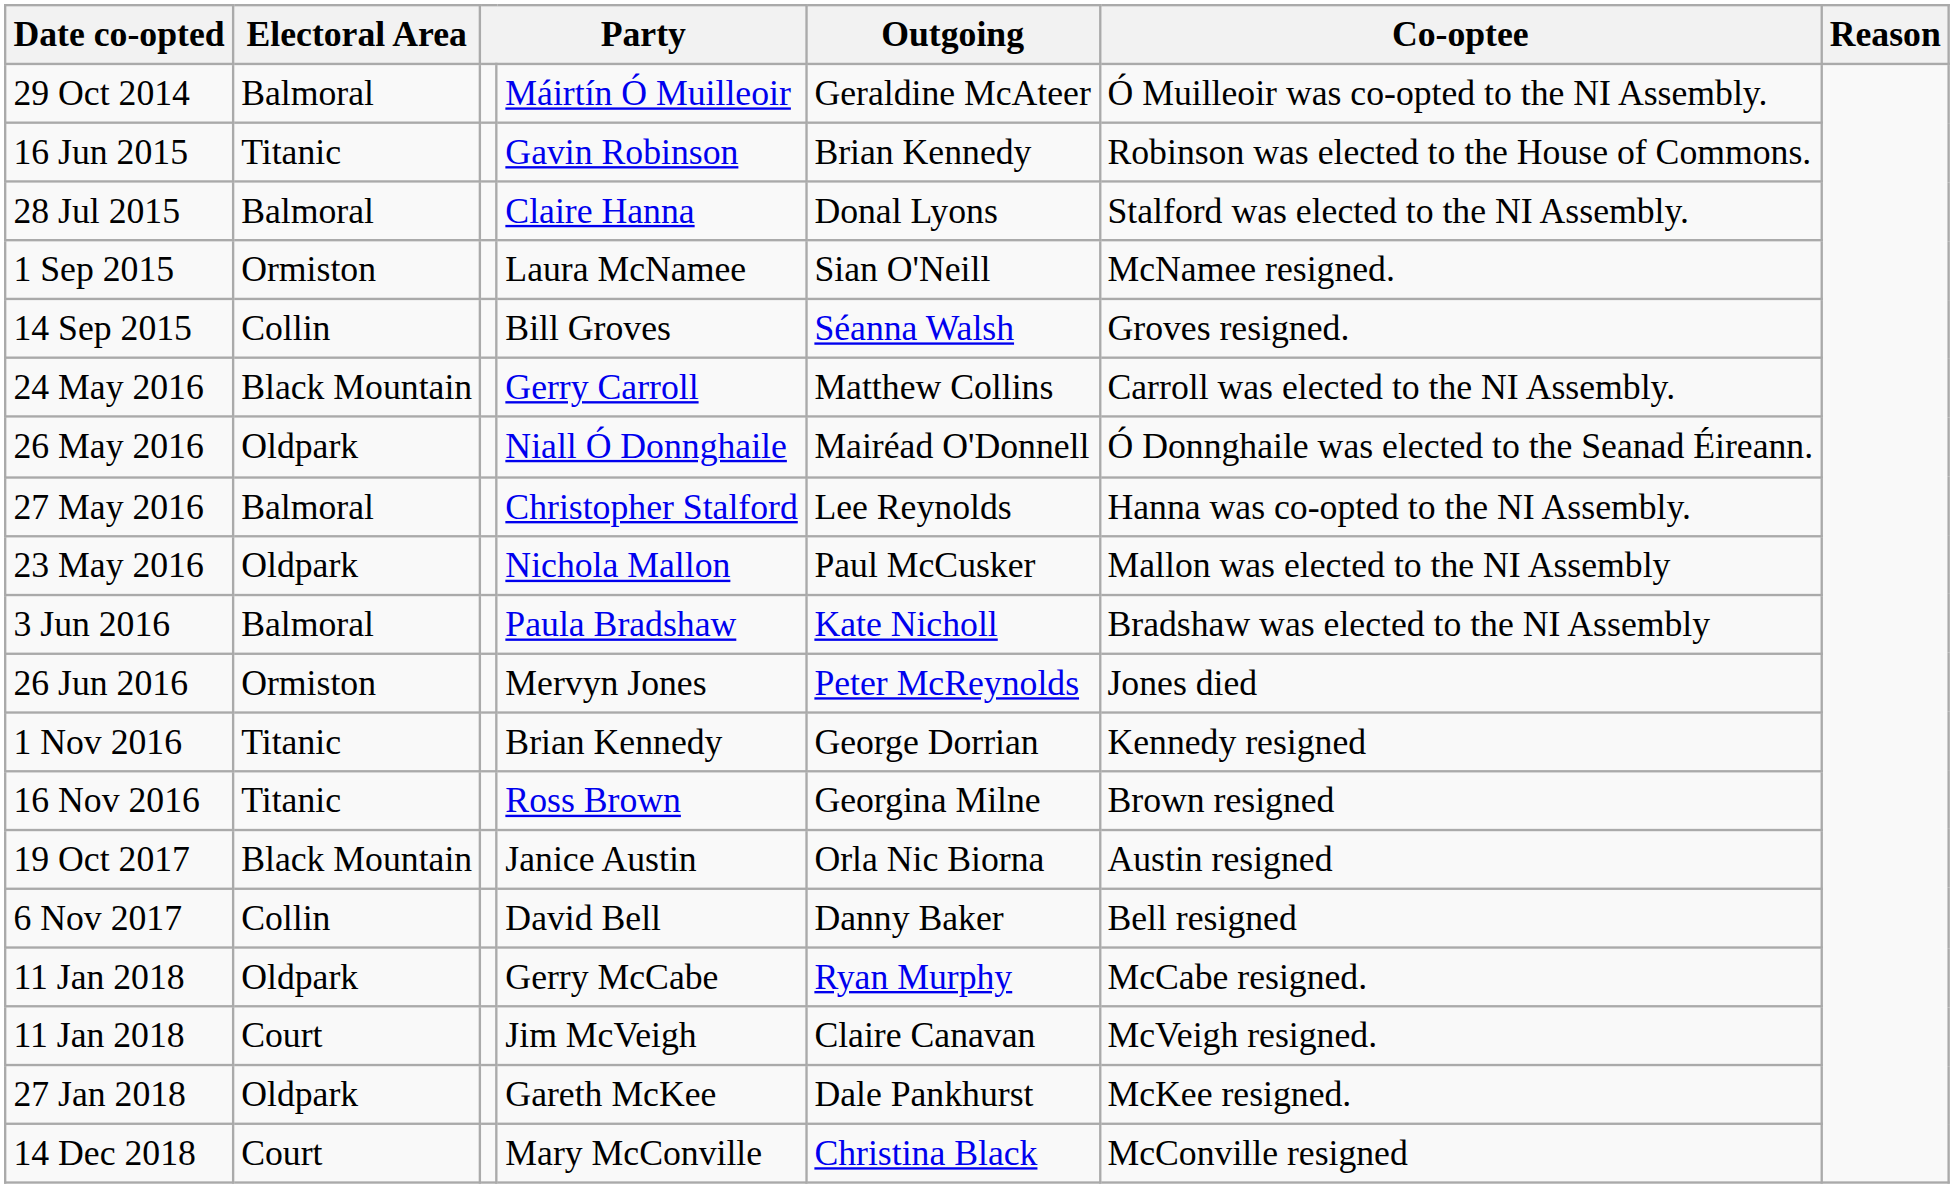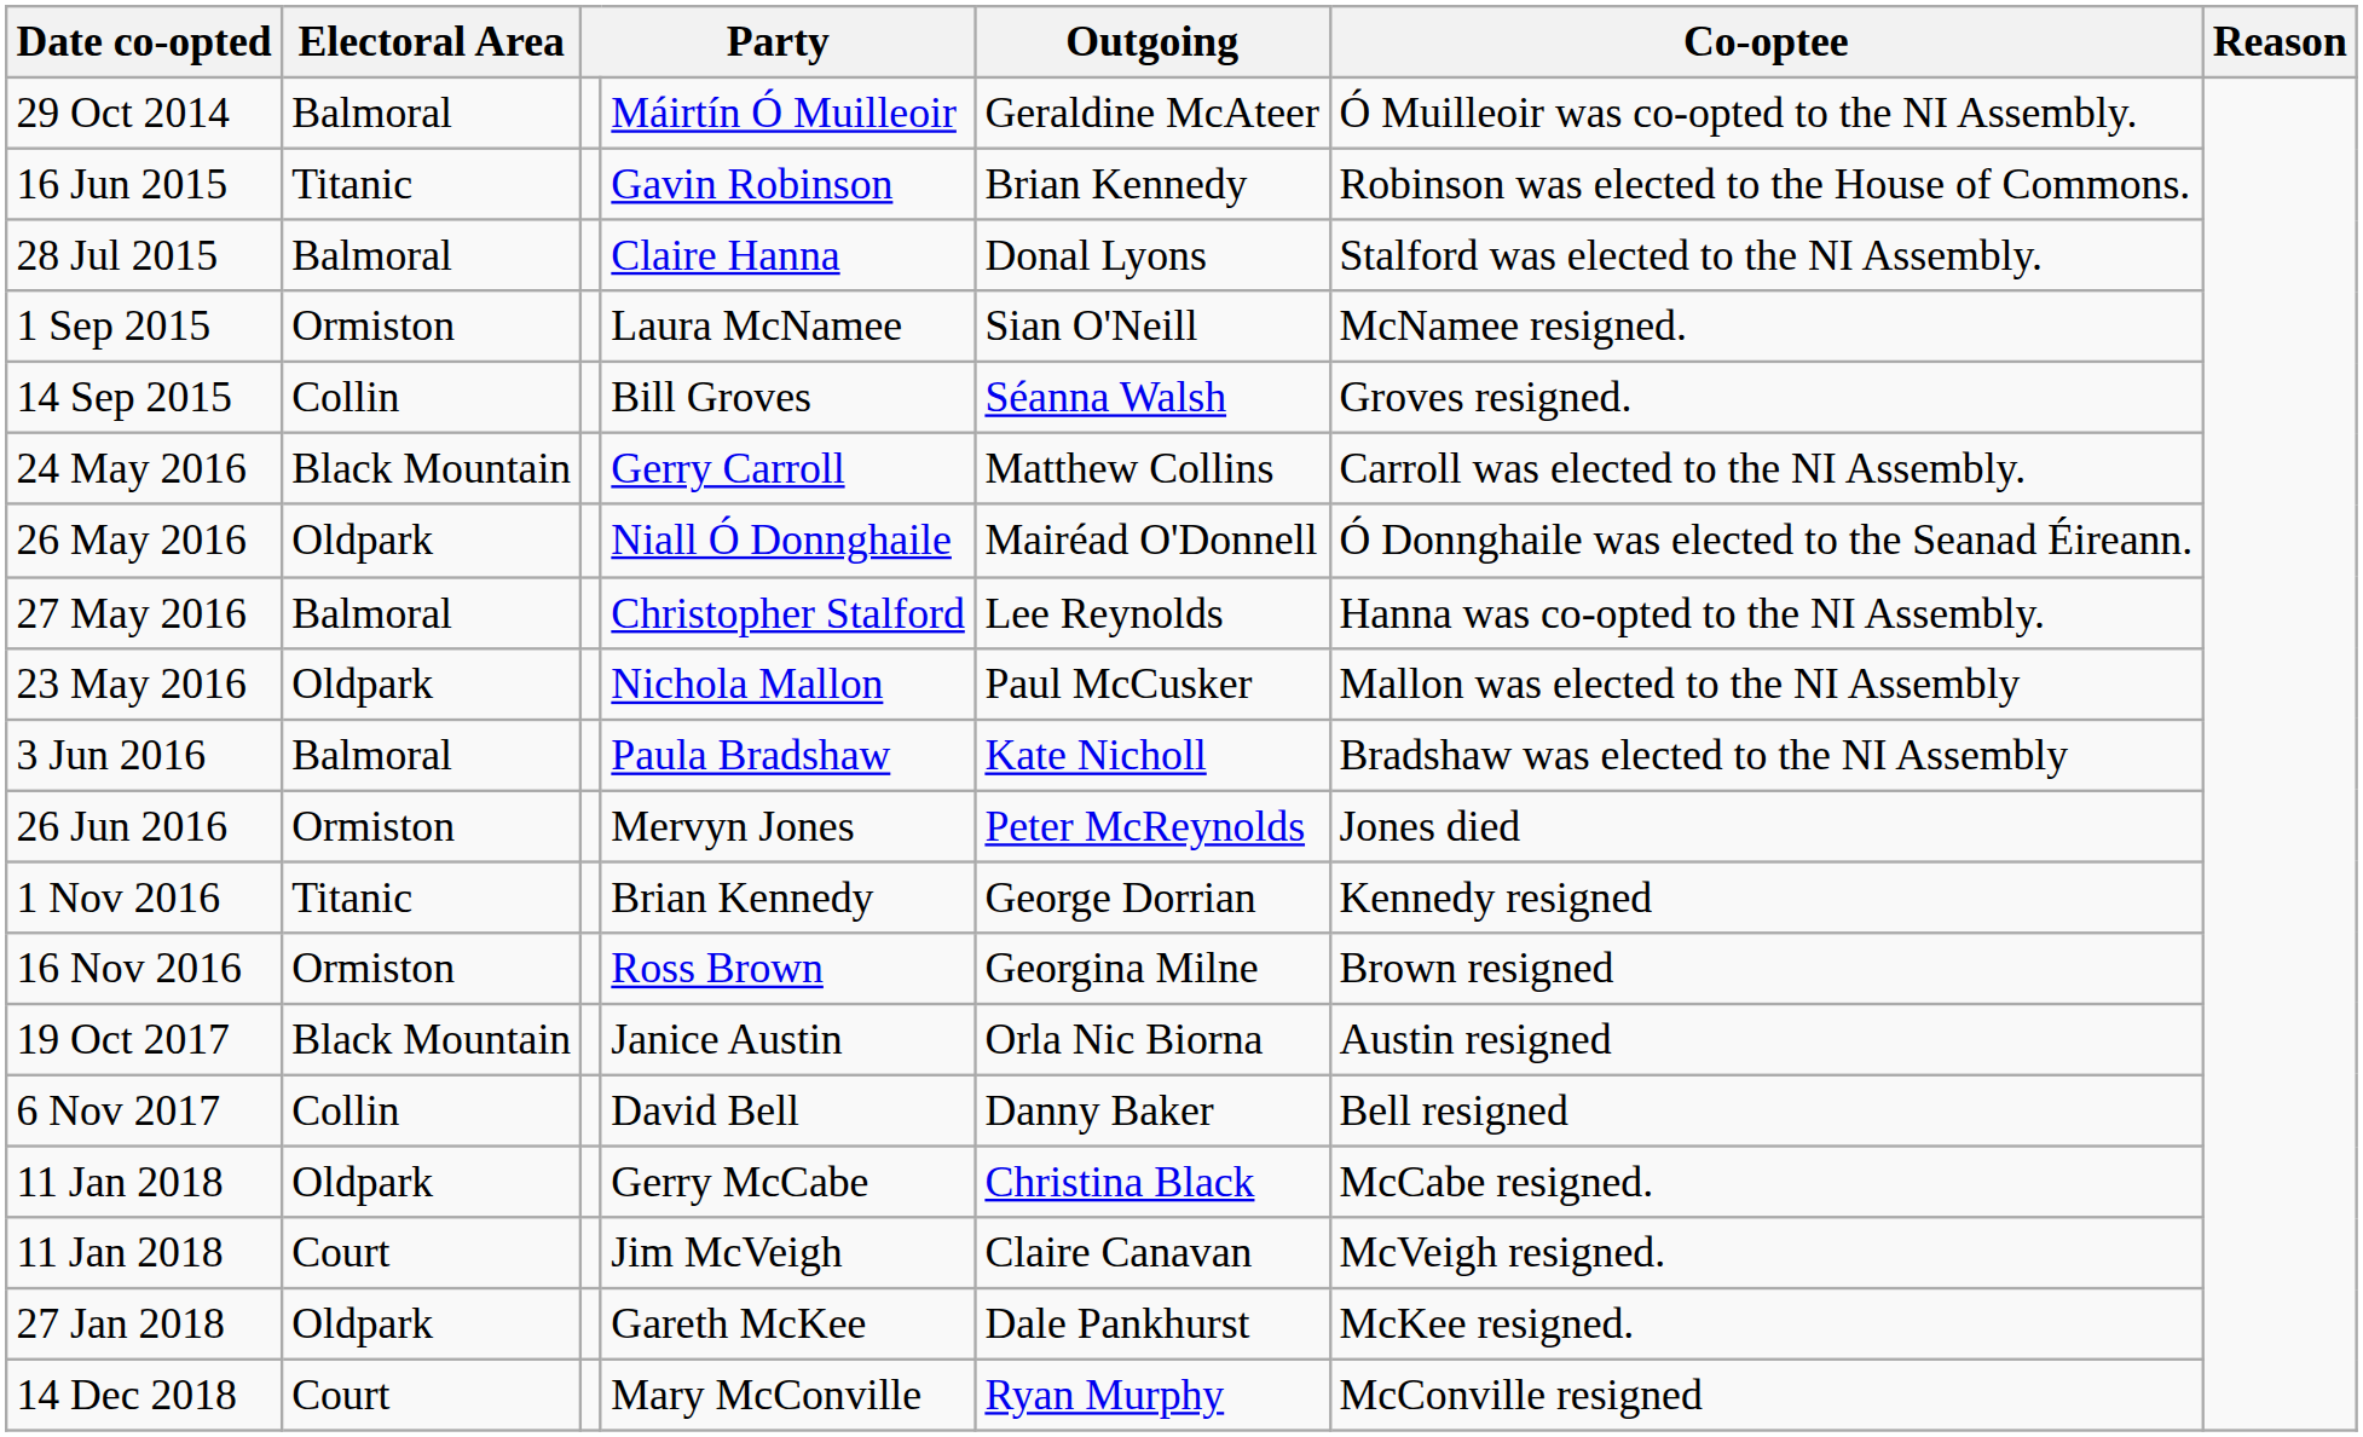Ross Brown | Electoral Area: Titanic -> Ormiston
Gerry McCabe | Outgoing: Ryan Murphy -> Christina Black
Mary McConville | Outgoing: Christina Black -> Ryan Murphy
